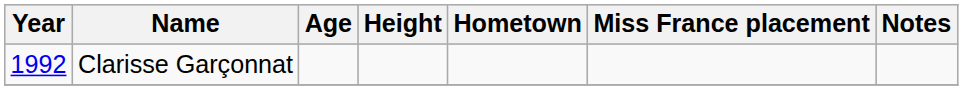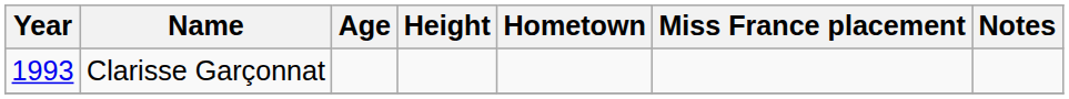Clarisse Garçonnat | Year: 1992 -> 1993
